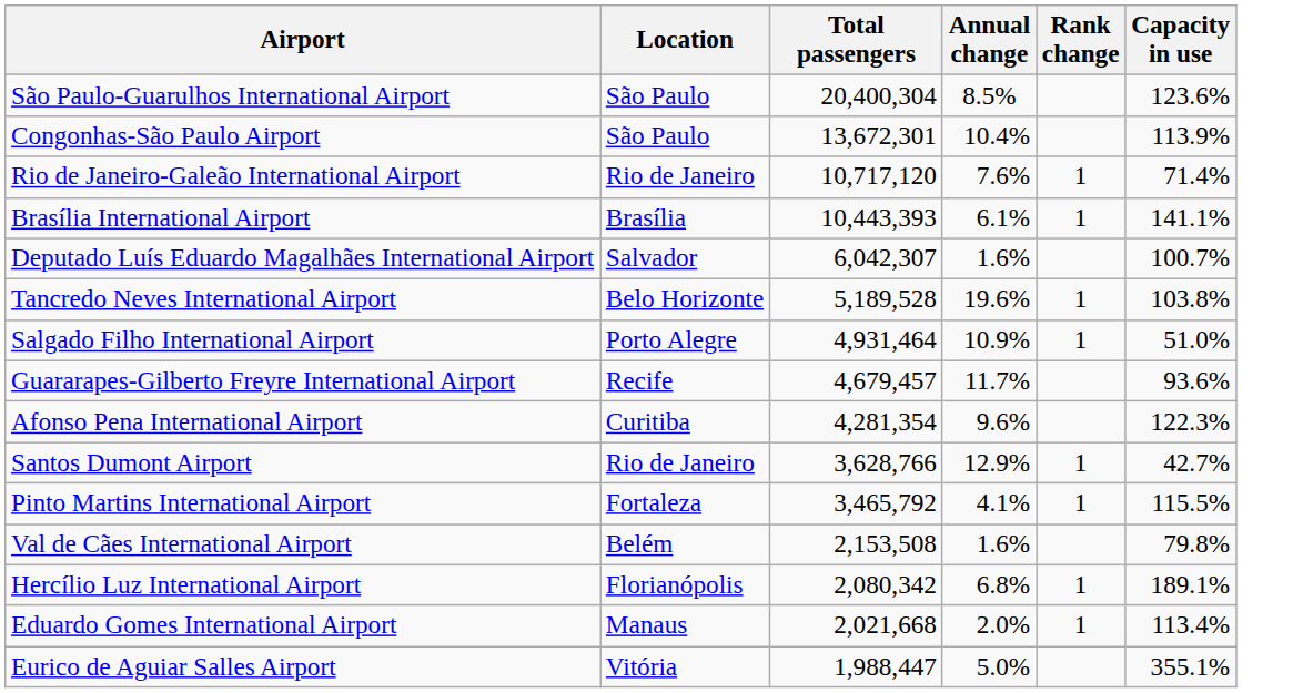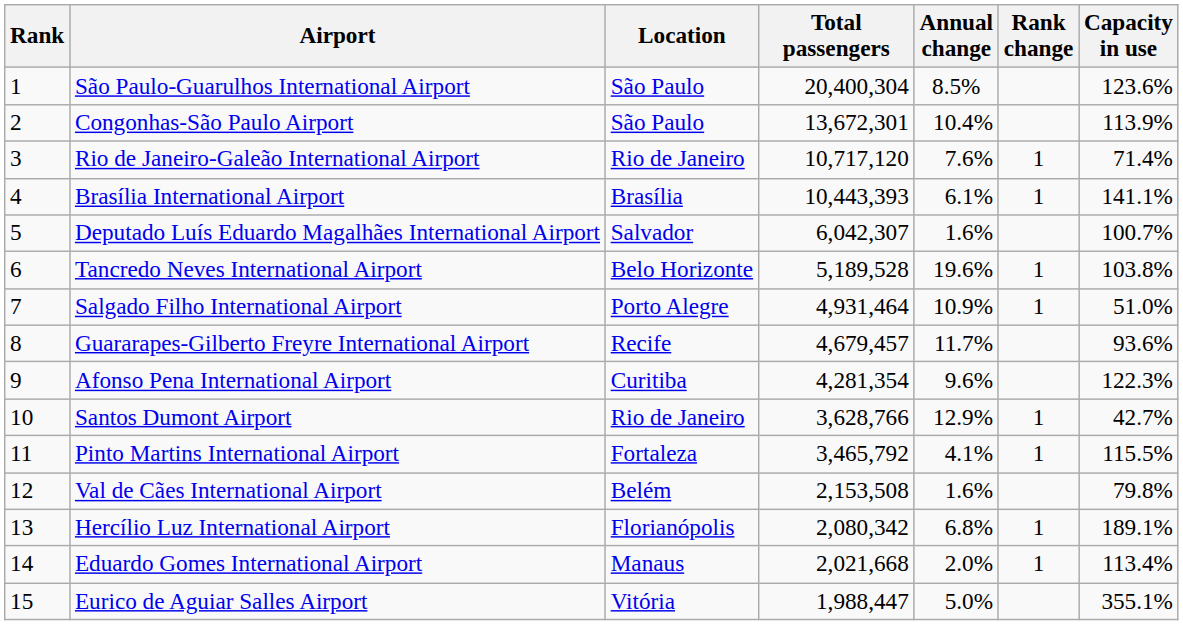+ column: Rank | 1 | 2 | 3 | 4 | 5 | 6 | 7 | 8 | 9 | 10 | 11 | 12 | 13 | 14 | 15
